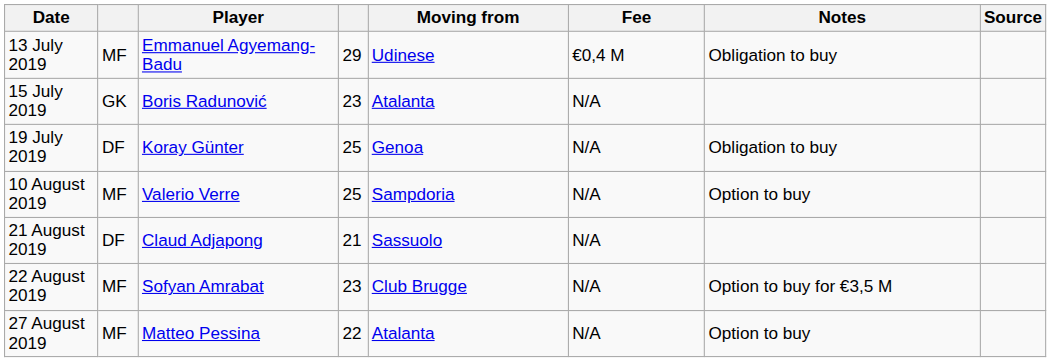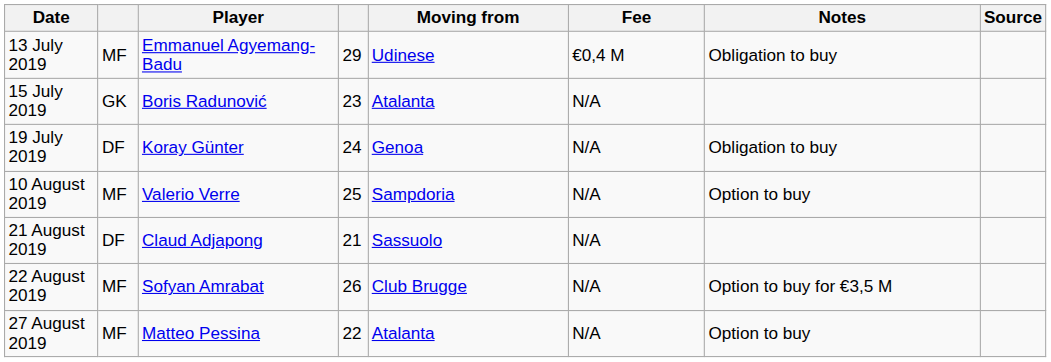19 July 2019 | column 4: 25 -> 24
22 August 2019 | column 4: 23 -> 26
